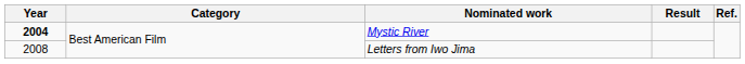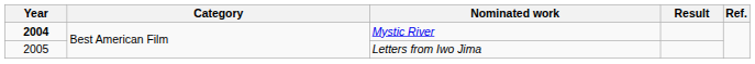Letters from Iwo Jima | Year: 2008 -> 2005
